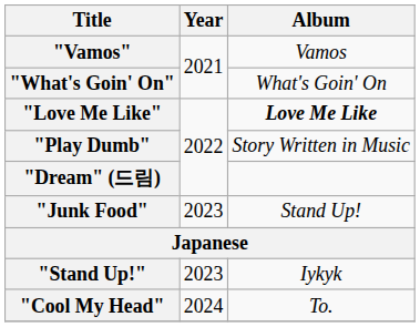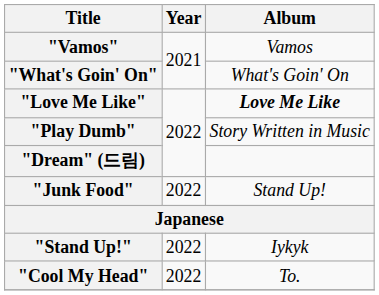"Junk Food" | Year: 2023 -> 2022
"Stand Up!" | Year: 2023 -> 2022
"Cool My Head" | Year: 2024 -> 2022
